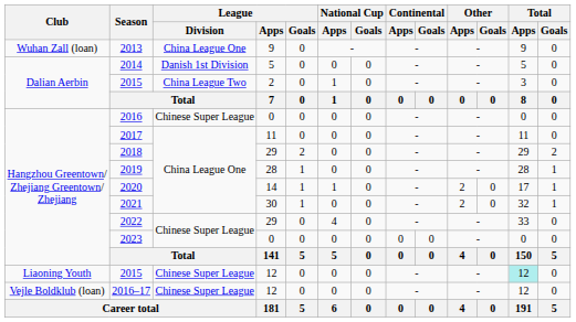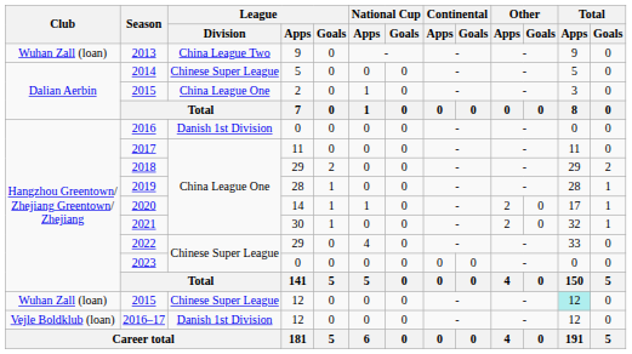2013 | League / Division: China League One -> China League Two
2014 | League / Division: Danish 1st Division -> Chinese Super League
2015 / 2 | League / Division: China League Two -> China League One
2016 | League / Division: Chinese Super League -> Danish 1st Division
2015 / 12 | Club: Liaoning Youth -> Wuhan Zall (loan)
2016–17 | League / Division: Chinese Super League -> Danish 1st Division
